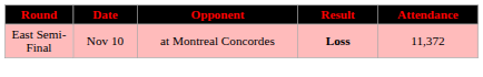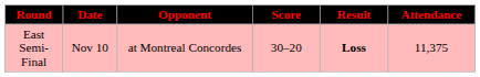+ column: Score | 30–20
East Semi-Final | Attendance: 11,372 -> 11,375
